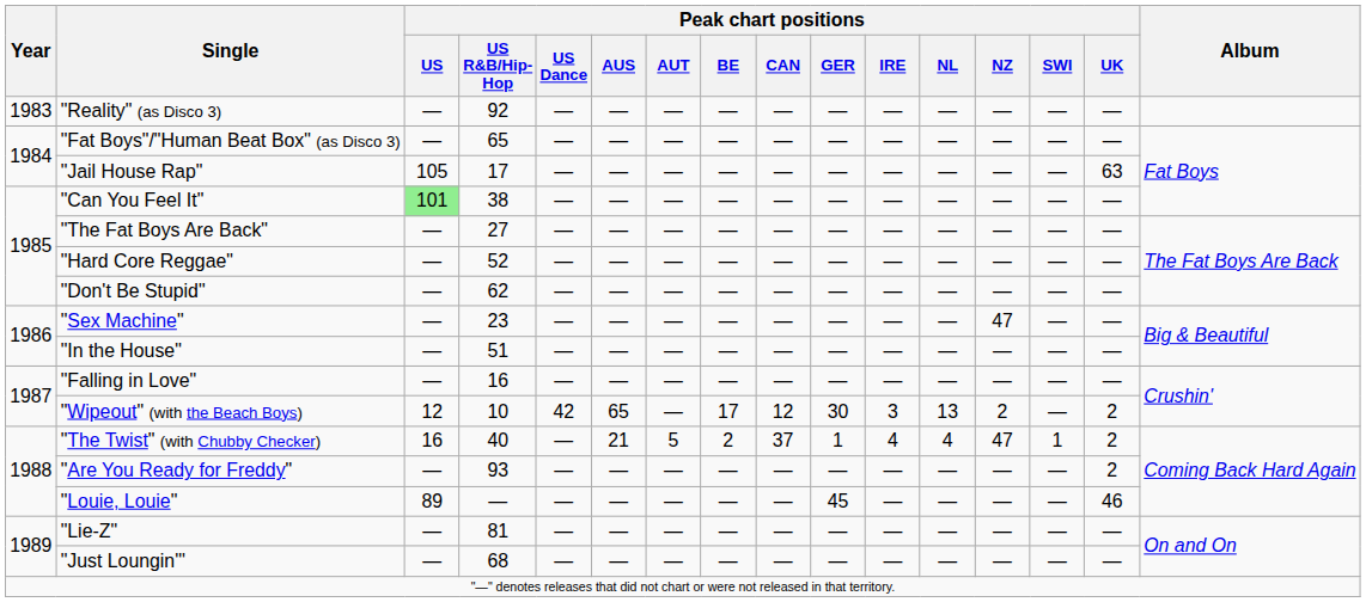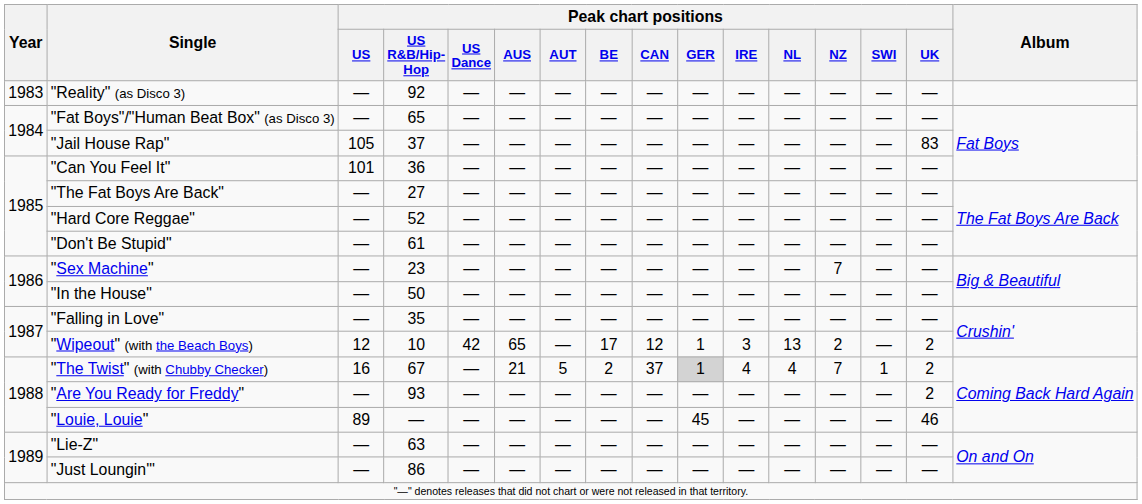"Jail House Rap" | Peak chart positions / US R&B/Hip-Hop: 17 -> 37
"Jail House Rap" | Peak chart positions / UK: 63 -> 83
"Can You Feel It" | Peak chart positions / US: lightgreen background -> no background
"Can You Feel It" | Peak chart positions / US R&B/Hip-Hop: 38 -> 36
"Don't Be Stupid" | Peak chart positions / US R&B/Hip-Hop: 62 -> 61
"Sex Machine" | Peak chart positions / NZ: 47 -> 7
"In the House" | Peak chart positions / US R&B/Hip-Hop: 51 -> 50
"Falling in Love" | Peak chart positions / US R&B/Hip-Hop: 16 -> 35
"Wipeout" (with the Beach Boys) | Peak chart positions / GER: 30 -> 1
"The Twist" (with Chubby Checker) | Peak chart positions / US R&B/Hip-Hop: 40 -> 67
"The Twist" (with Chubby Checker) | Peak chart positions / GER: no background -> lightgrey background
"The Twist" (with Chubby Checker) | Peak chart positions / NZ: 47 -> 7
"Lie-Z" | Peak chart positions / US R&B/Hip-Hop: 81 -> 63
"Just Loungin'" | Peak chart positions / US R&B/Hip-Hop: 68 -> 86
